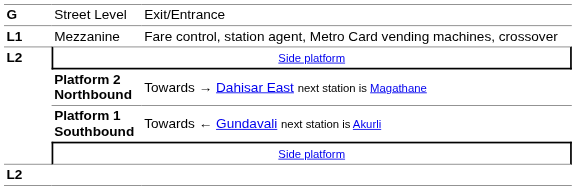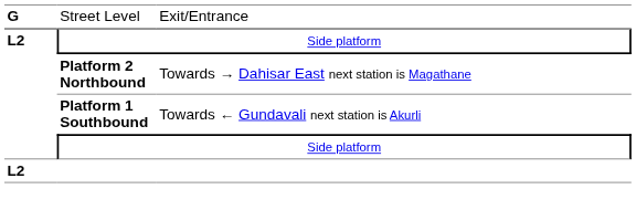- row: L1 | Mezzanine | Fare control, station agent, Metro Card vending machines, crossover
